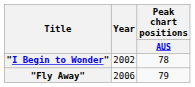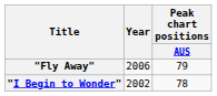rows swapped: "I Begin to Wonder" <-> "Fly Away"
